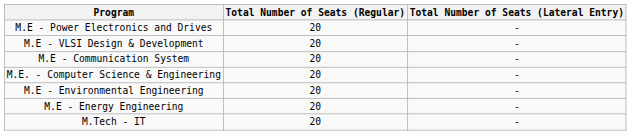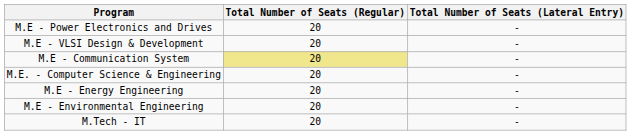M.E - Communication System | Total Number of Seats (Regular): no background -> khaki background
rows swapped: M.E - Environmental Engineering <-> M.E - Energy Engineering
